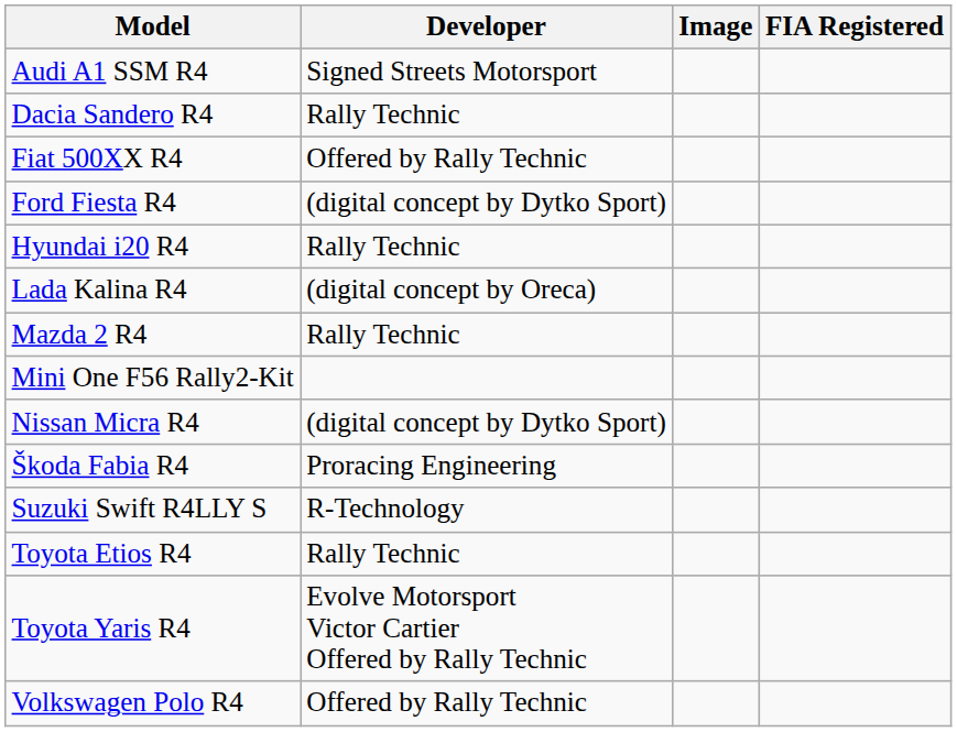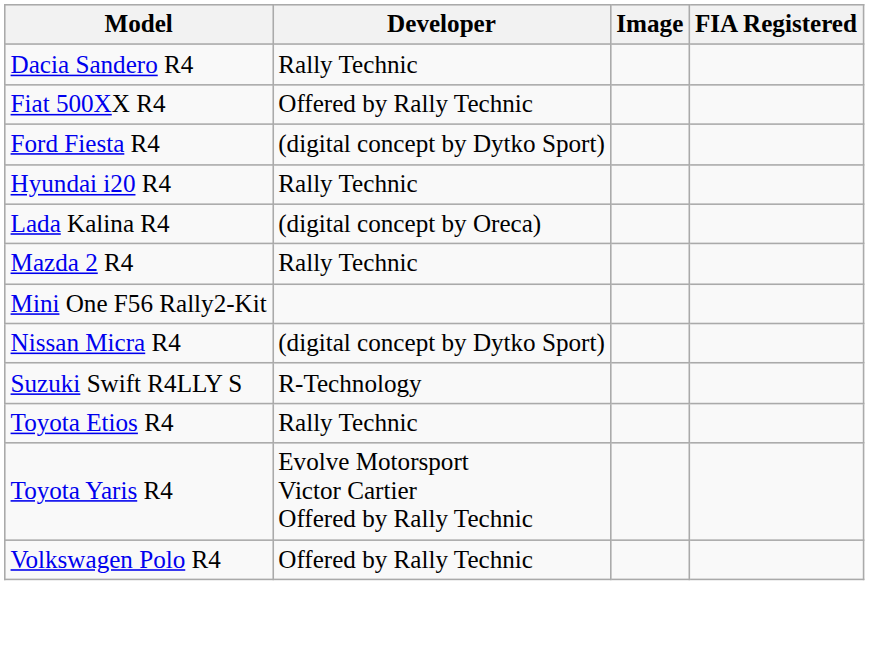- row: Audi A1 SSM R4 | Signed Streets Motorsport
- row: Škoda Fabia R4 | Proracing Engineering
